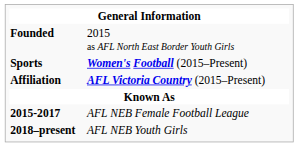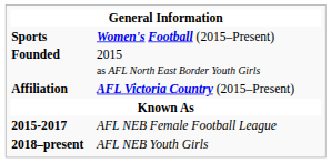rows swapped: Founded <-> Sports
